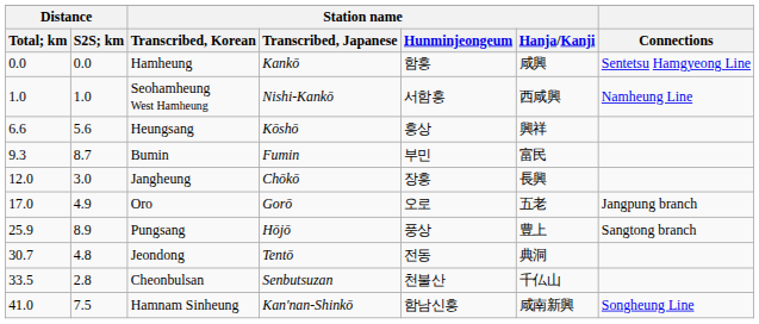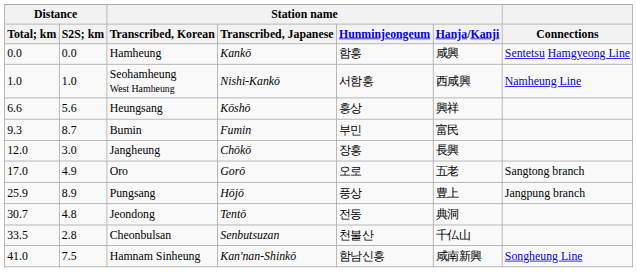Oro | Connections: Jangpung branch -> Sangtong branch
Pungsang | Connections: Sangtong branch -> Jangpung branch
